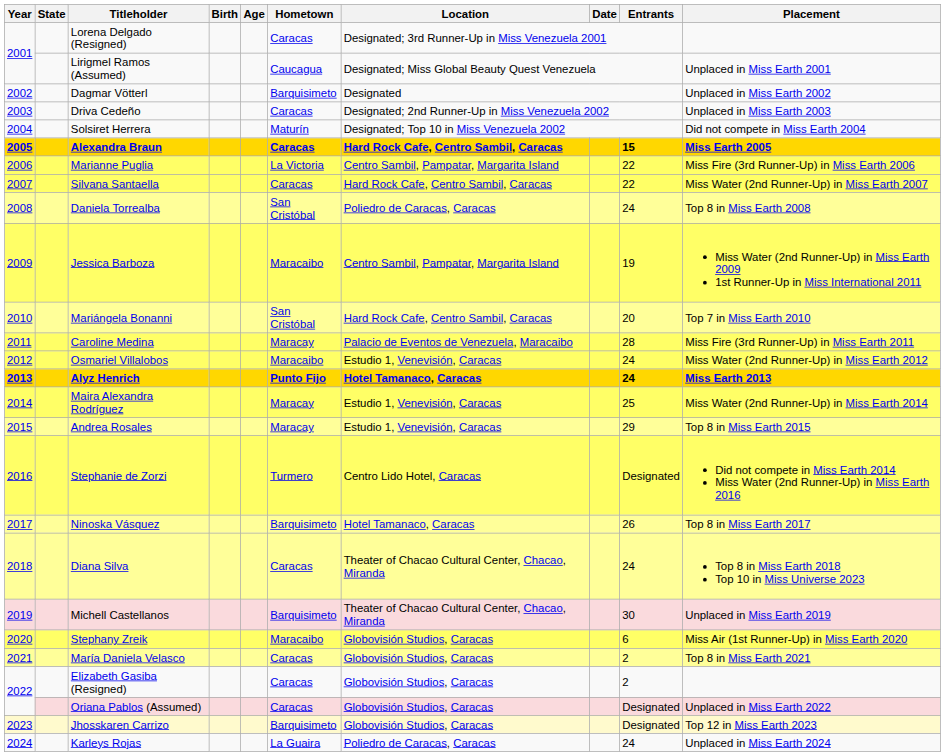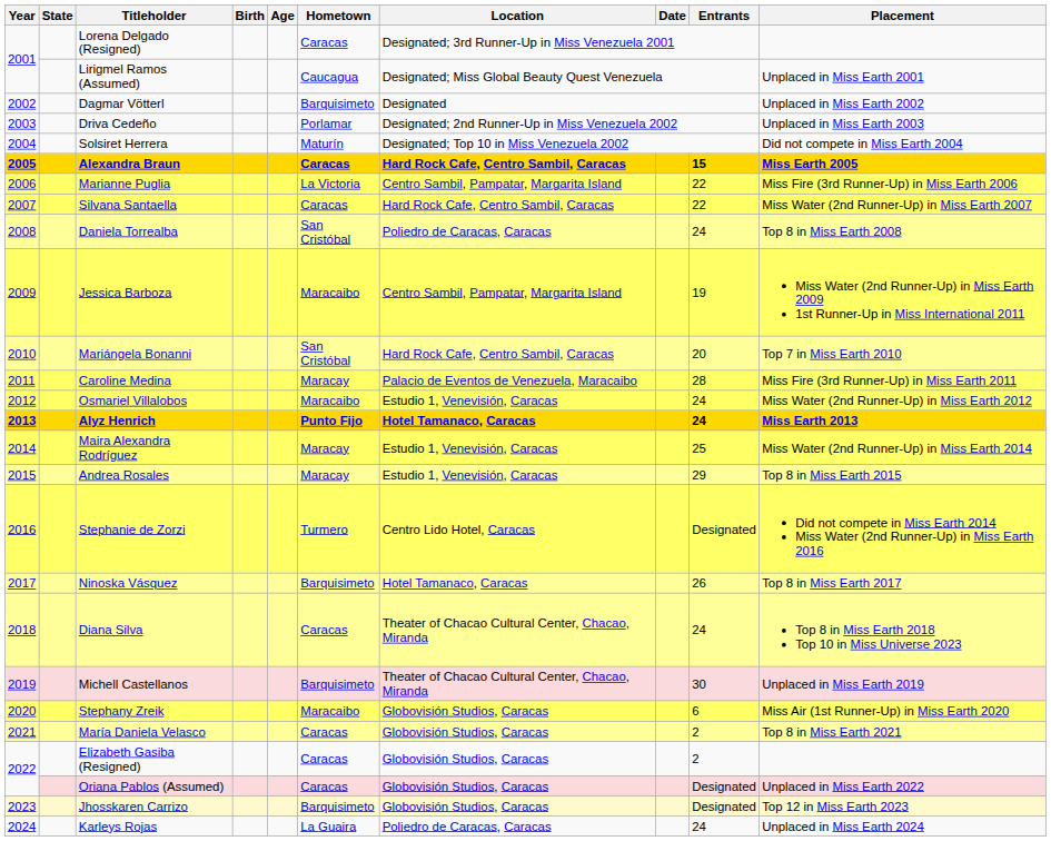Driva Cedeño | Hometown: Caracas -> Porlamar
